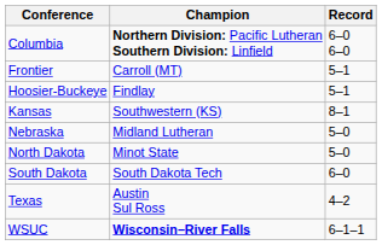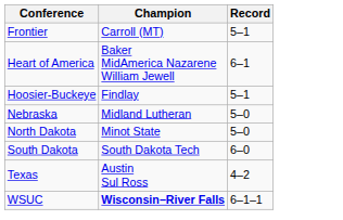- row: Columbia | Northern Division: Pacific Lutheran Southern Division: Linfield | 6–0 6–0
+ row: Heart of America | Baker MidAmerica Nazarene William Jewell | 6–1
- row: Kansas | Southwestern (KS) | 8–1
